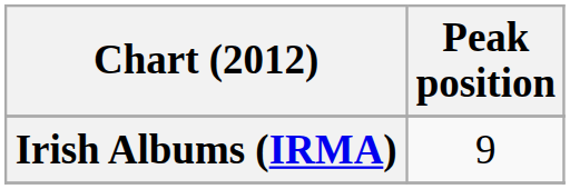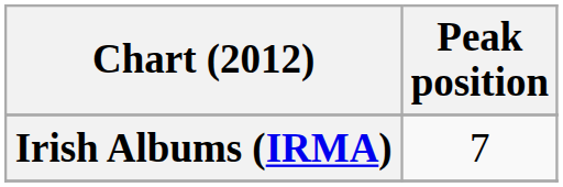Irish Albums (IRMA) | Peak position: 9 -> 7
